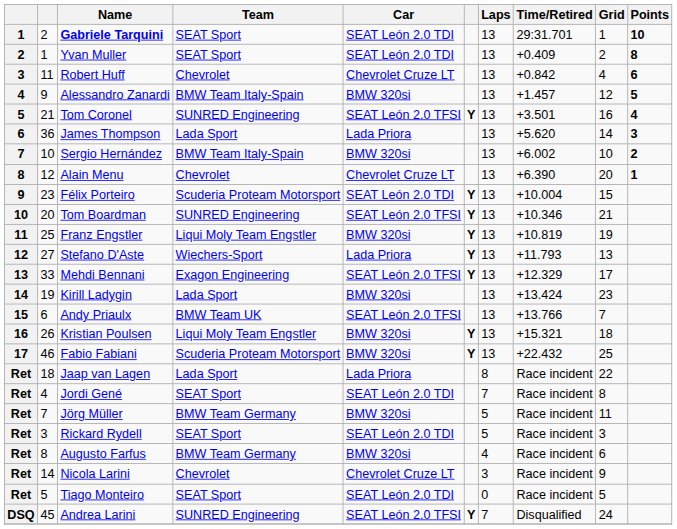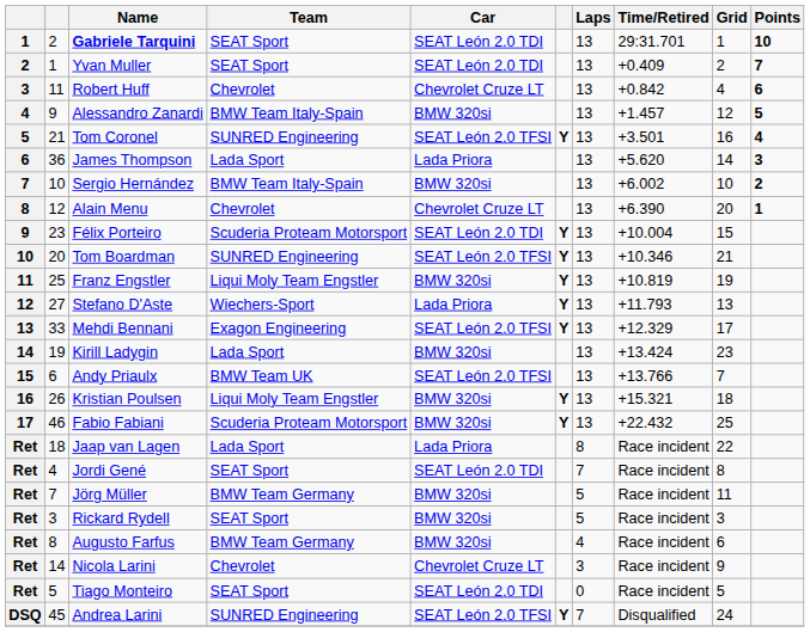Yvan Muller | Points: 8 -> 7
Rickard Rydell | Car: SEAT León 2.0 TDI -> BMW 320si
